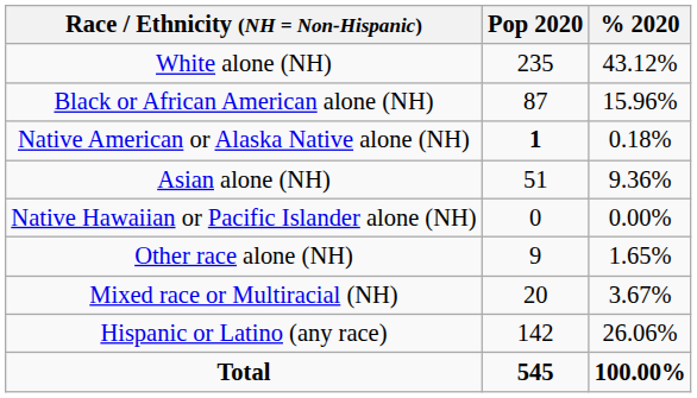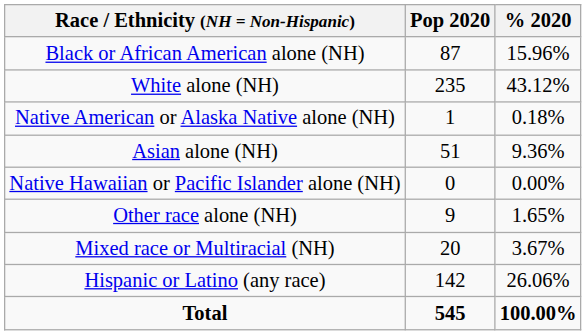rows swapped: White alone (NH) <-> Black or African American alone (NH)
Native American or Alaska Native alone (NH) | Pop 2020: bold -> normal
